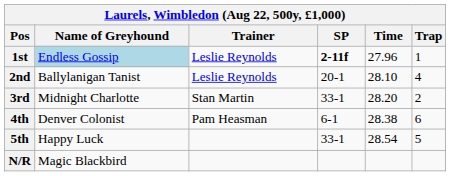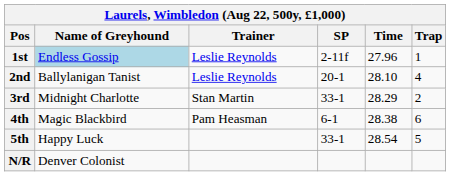1st | SP: bold -> normal
3rd | Time: 28.20 -> 28.29
4th | Name of Greyhound: Denver Colonist -> Magic Blackbird
N/R | Name of Greyhound: Magic Blackbird -> Denver Colonist
